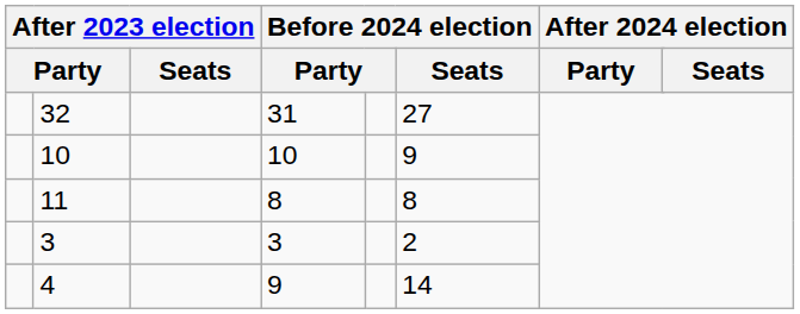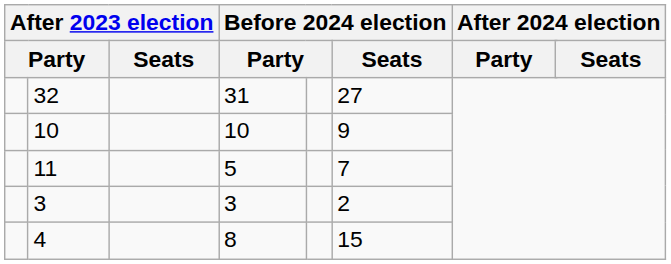11 | column 4: 8 -> 5
11 | Before 2024 election / Seats: 8 -> 7
4 | column 4: 9 -> 8
4 | Before 2024 election / Seats: 14 -> 15
